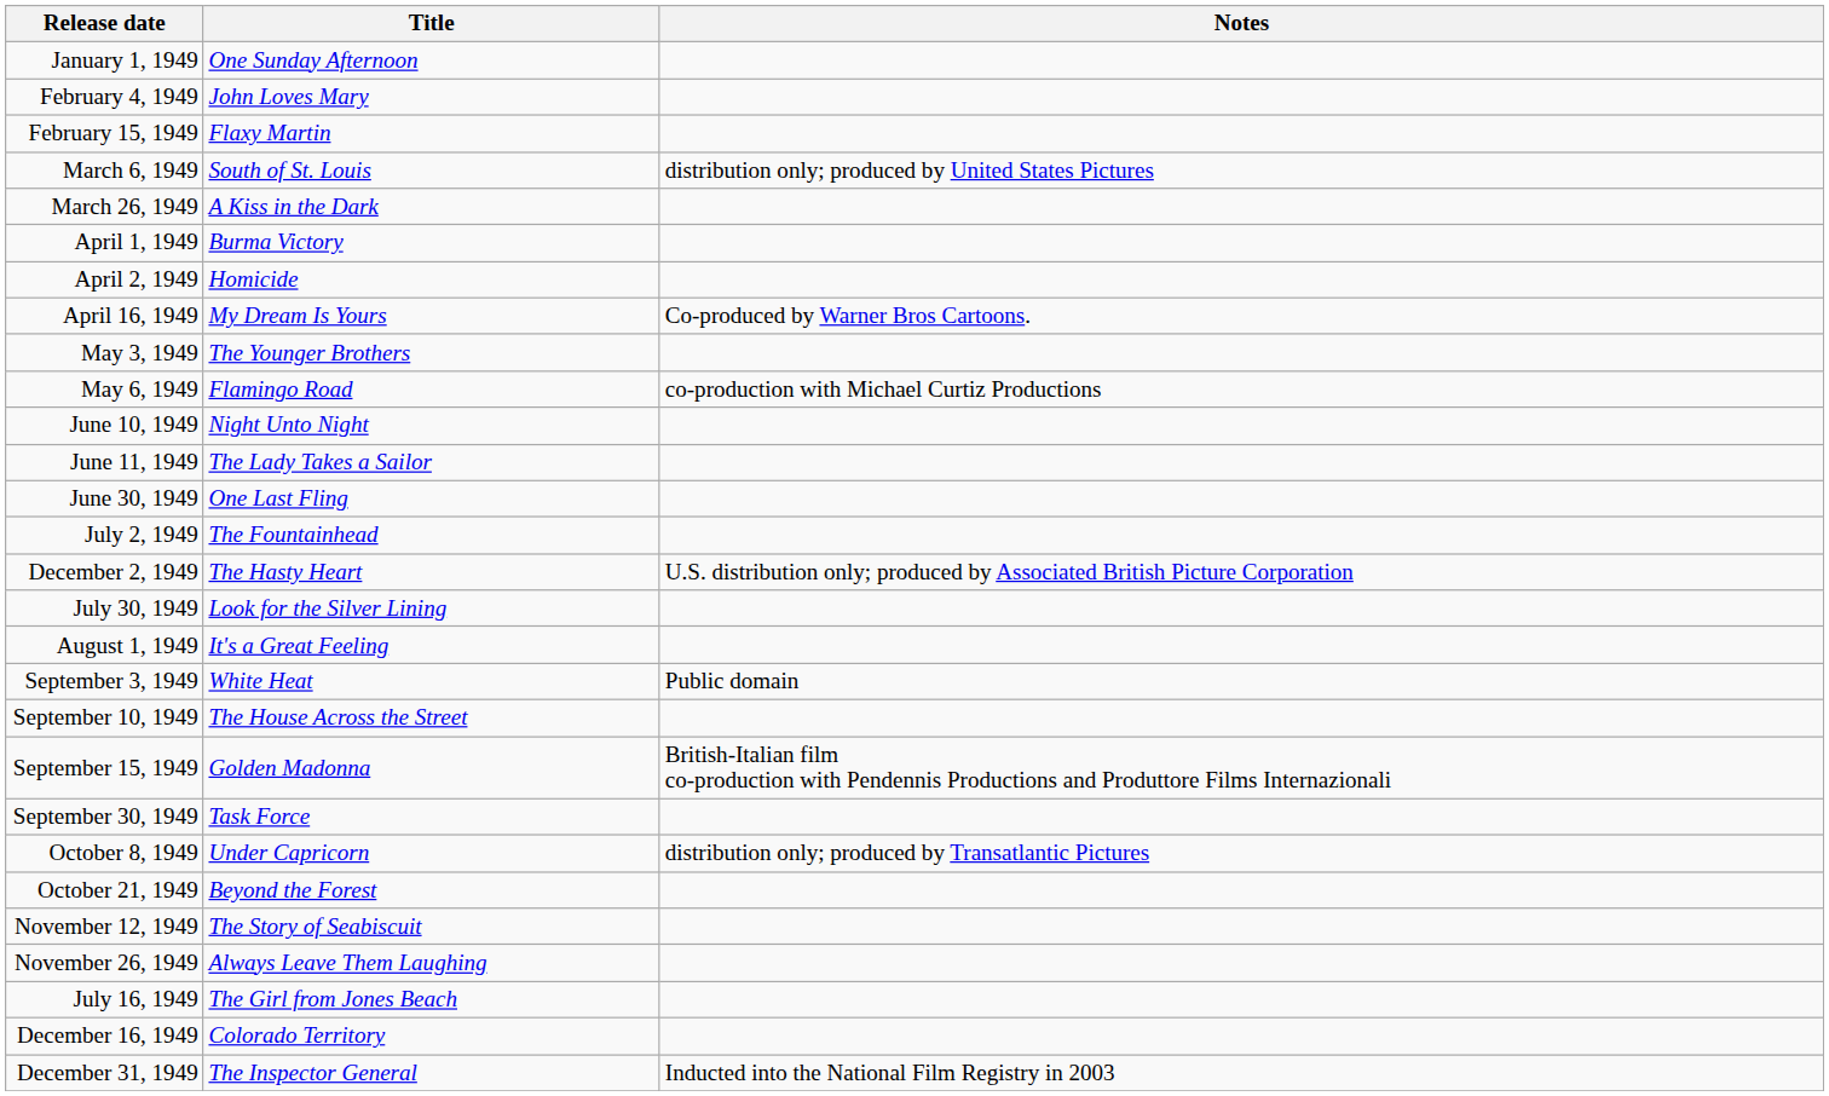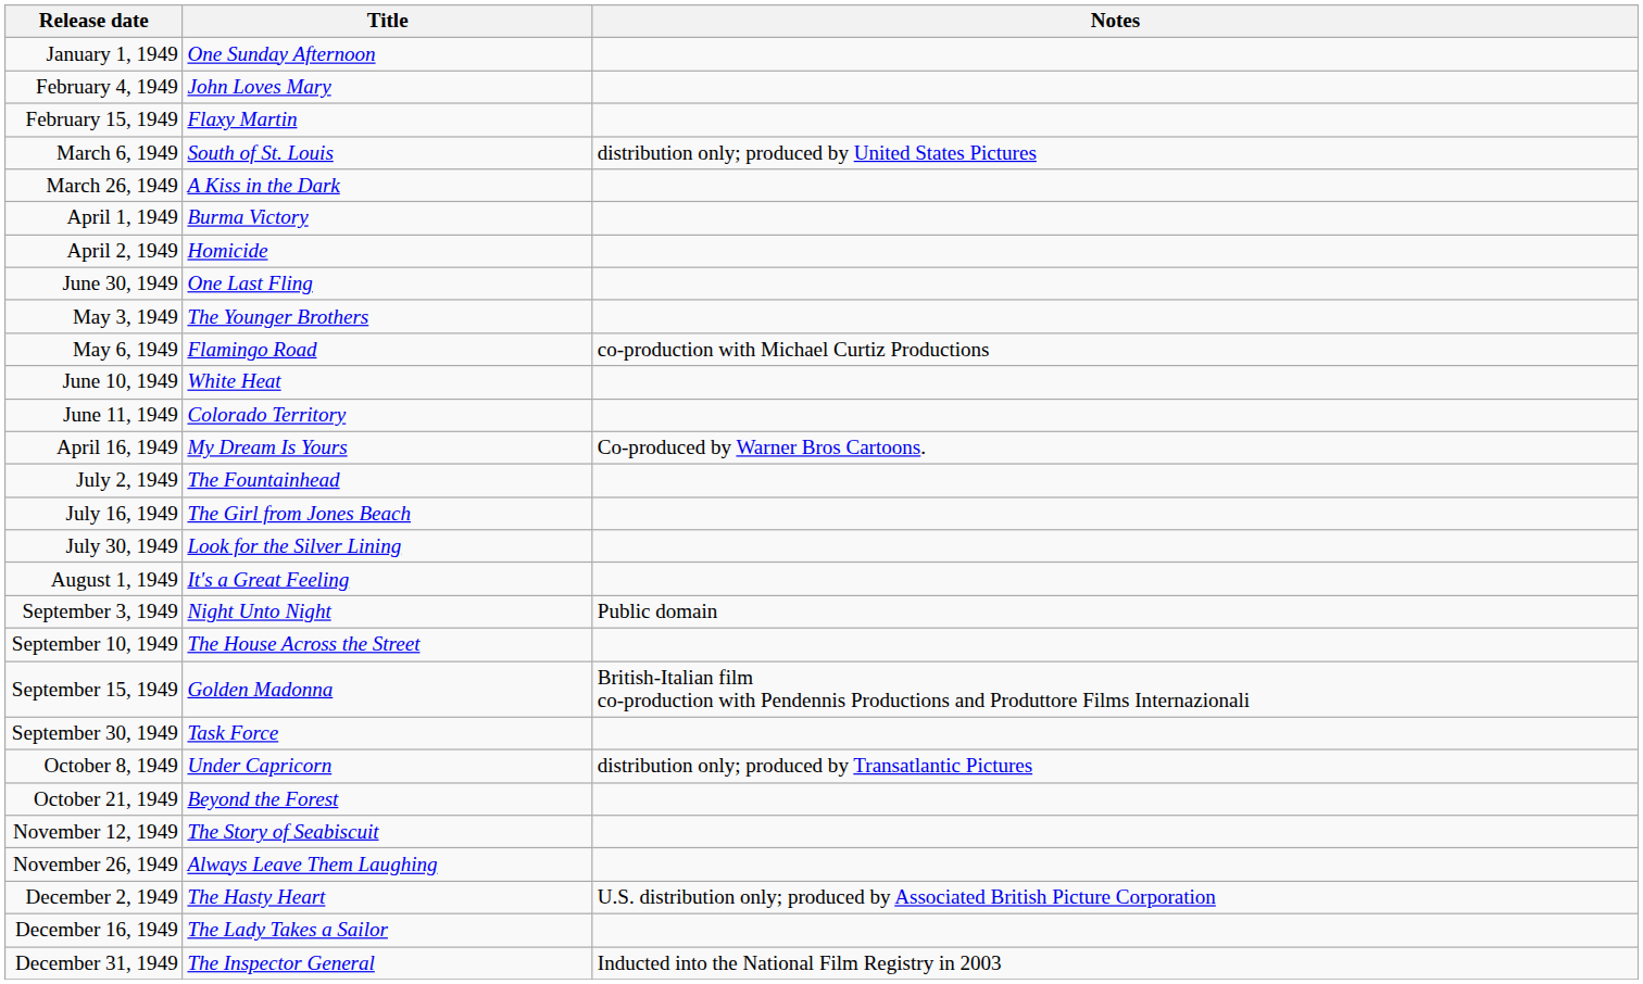rows swapped: April 16, 1949 <-> June 30, 1949
June 10, 1949 | Title: Night Unto Night -> White Heat
June 11, 1949 | Title: The Lady Takes a Sailor -> Colorado Territory
rows swapped: July 16, 1949 <-> December 2, 1949
September 3, 1949 | Title: White Heat -> Night Unto Night
December 16, 1949 | Title: Colorado Territory -> The Lady Takes a Sailor
